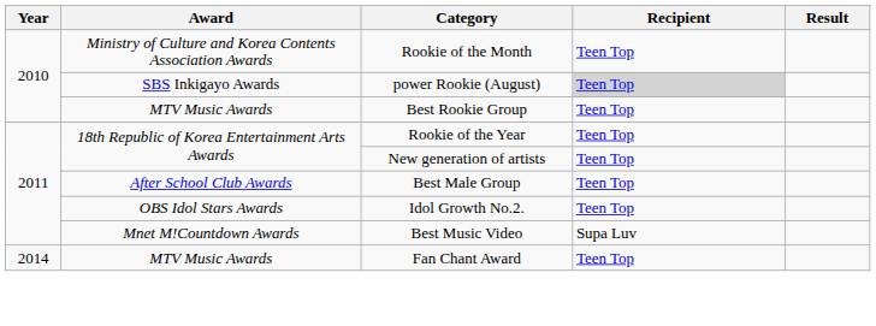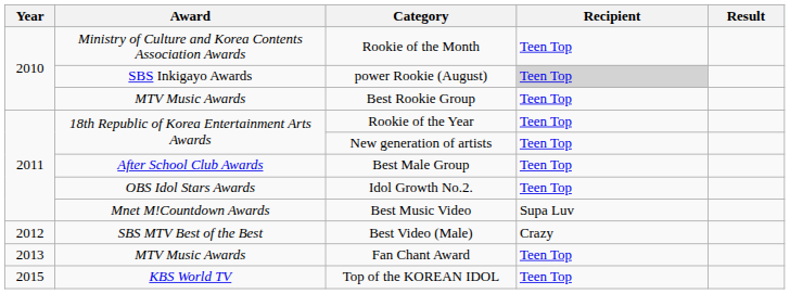+ row: 2012 | SBS MTV Best of the Best | Best Video (Male) | Crazy
Fan Chant Award | Year: 2014 -> 2013
+ row: 2015 | KBS World TV | Top of the KOREAN IDOL | Teen Top
